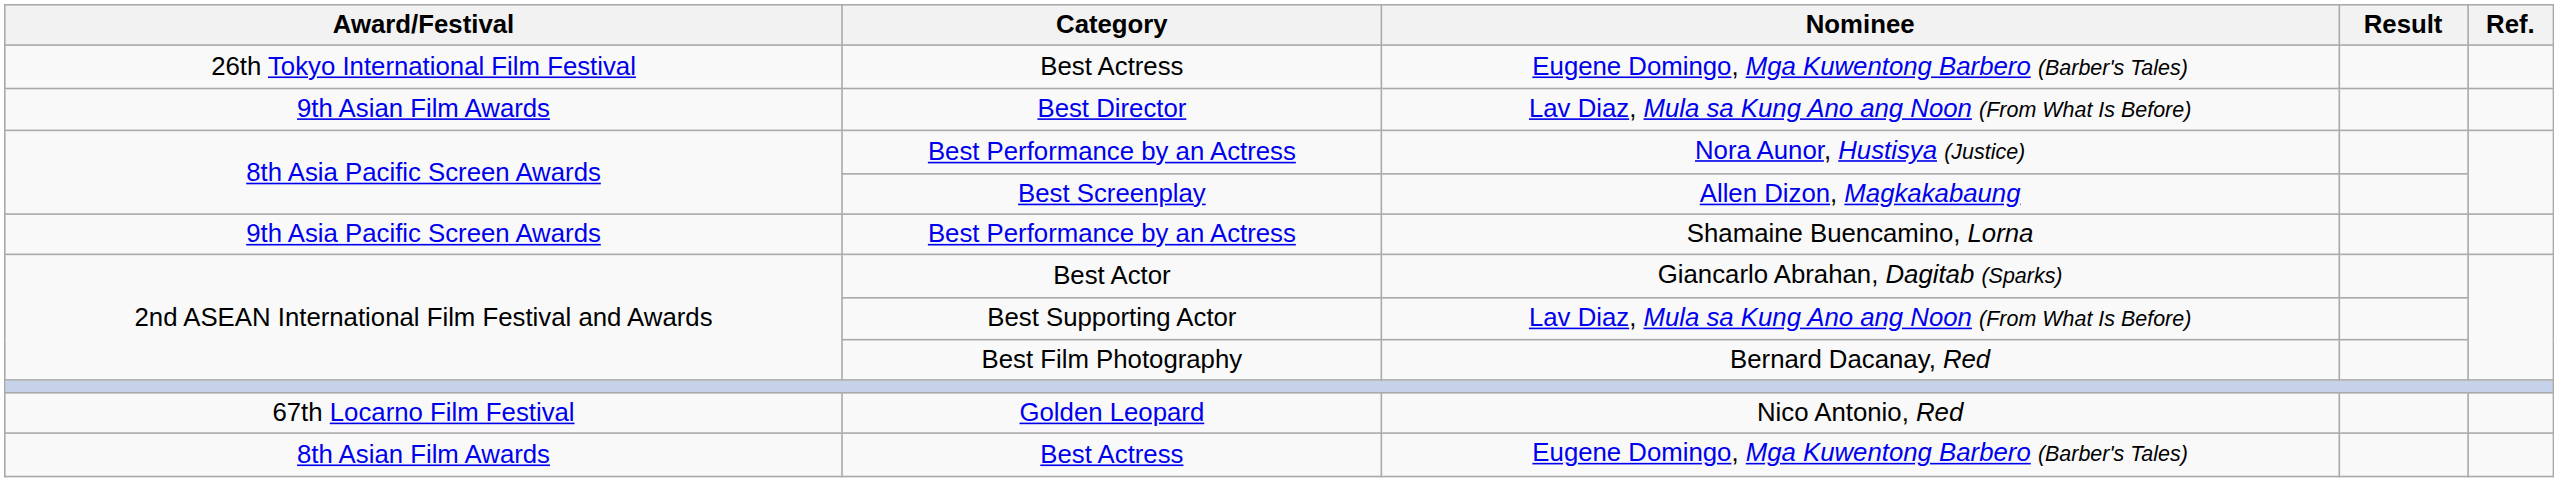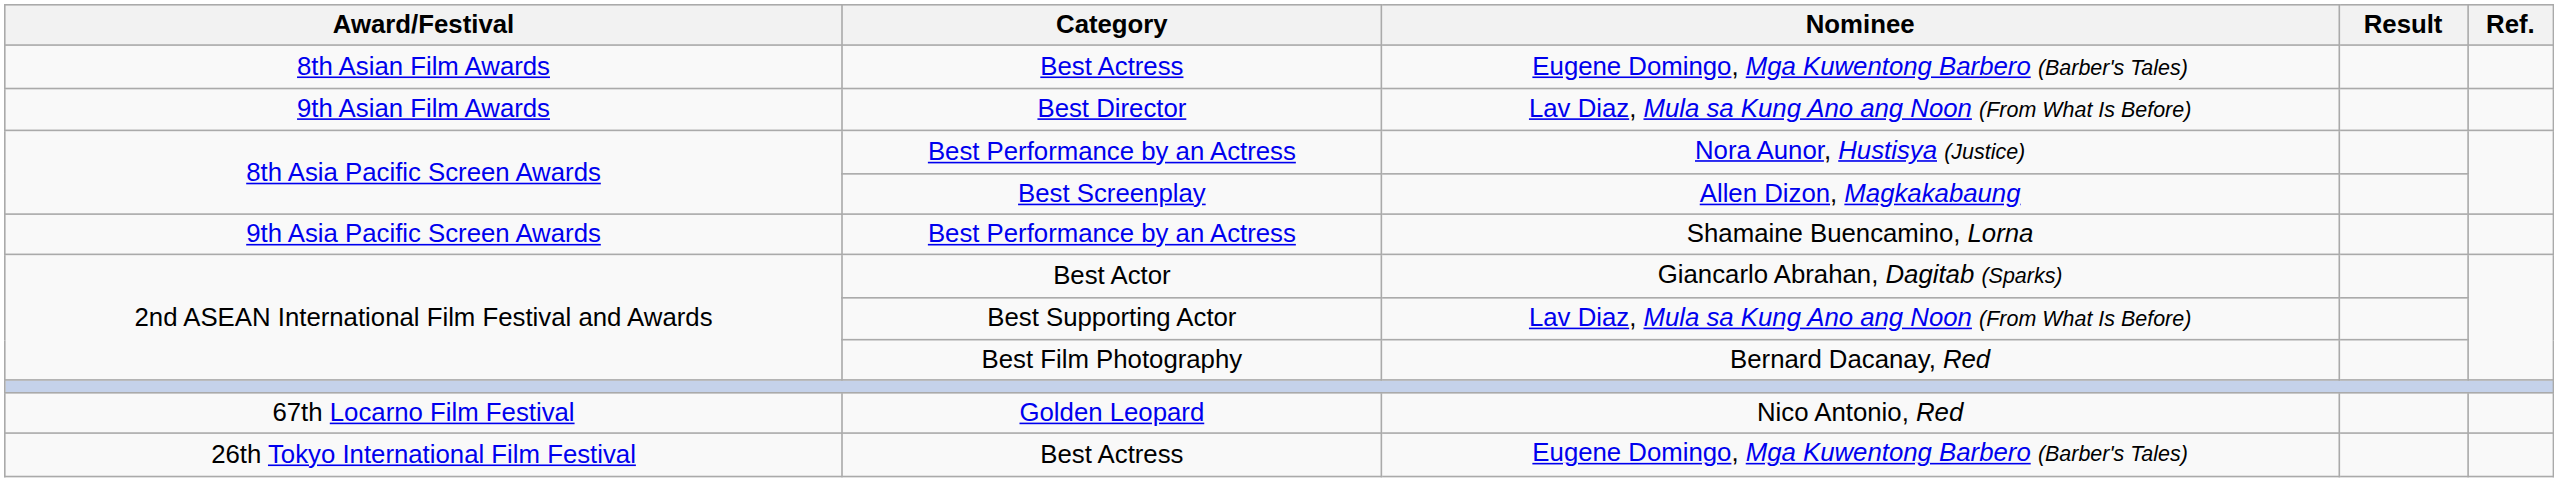rows swapped: 8th Asian Film Awards / Best Actress <-> 26th Tokyo International Film Festival / Best Actress
